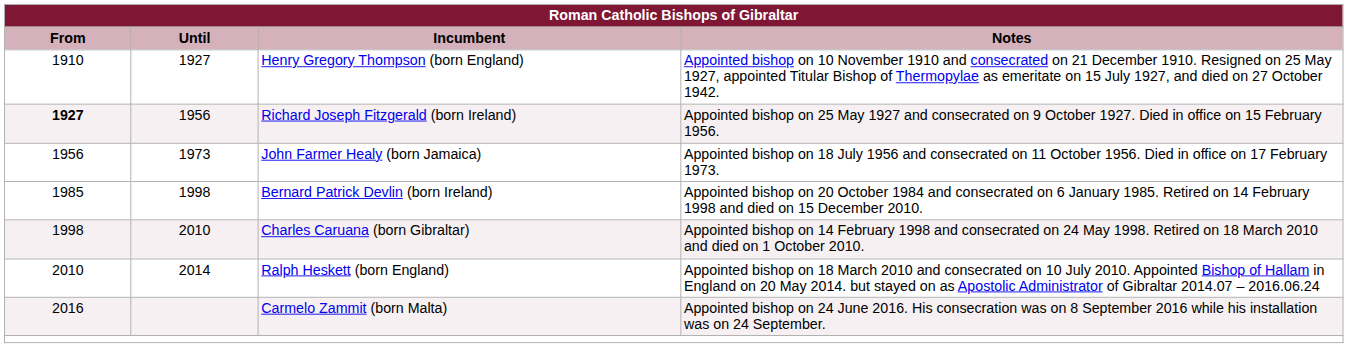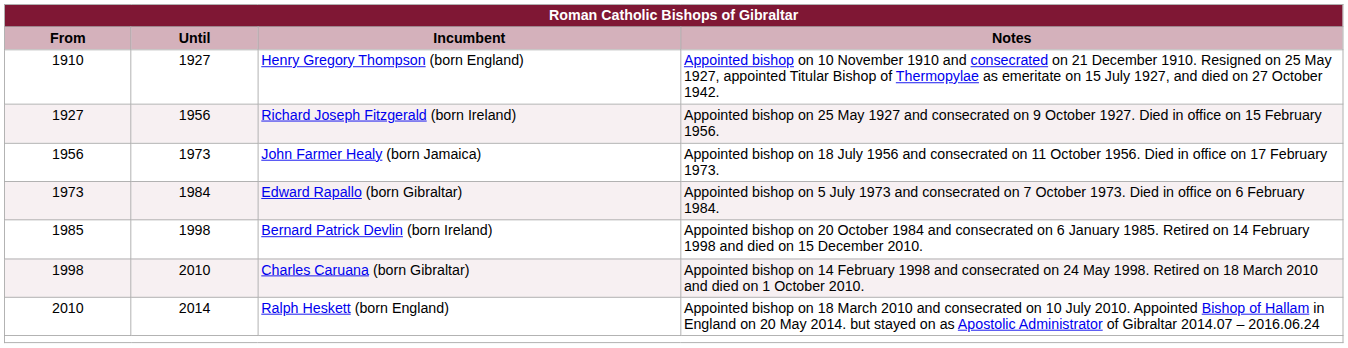Richard Joseph Fitzgerald (born Ireland) | From: bold -> normal
+ row: 1973 | 1984 | Edward Rapallo (born Gibraltar) | Appointed bishop on 5 July 1973 and consecrated on 7 October 1973. Died in office on 6 February 1984.
- row: 2016 | Carmelo Zammit (born Malta) | Appointed bishop on 24 June 2016. His consecration was on 8 September 2016 while his installation was on 24 September.
